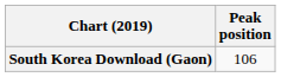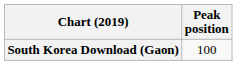South Korea Download (Gaon) | Peak position: 106 -> 100
